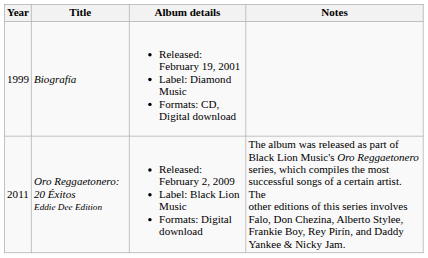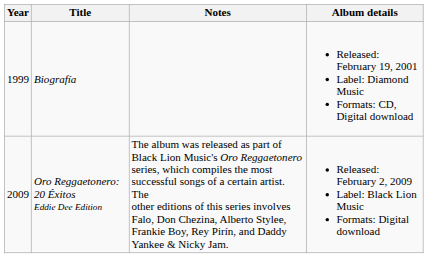columns swapped: Album details <-> Notes
Oro Reggaetonero: 20 Éxitos Eddie Dee Edition | Year: 2011 -> 2009
